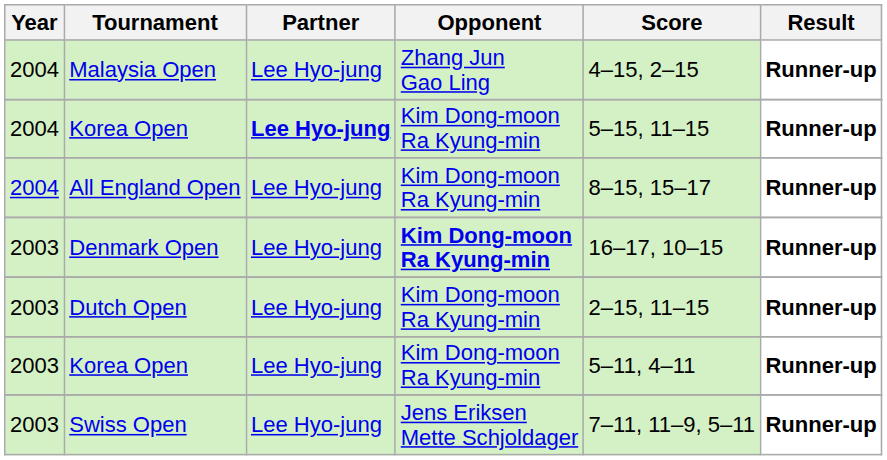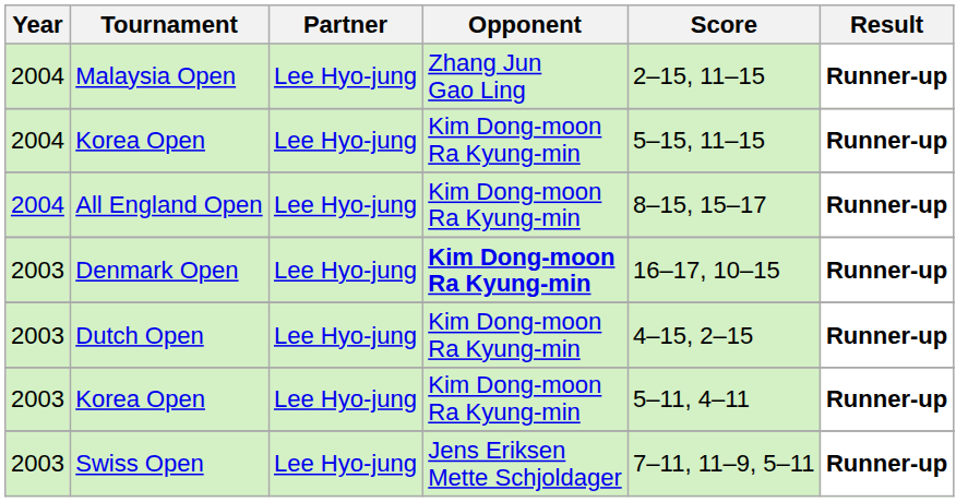Malaysia Open | Score: 4–15, 2–15 -> 2–15, 11–15
2004 / Korea Open | Partner: bold -> normal
Dutch Open | Score: 2–15, 11–15 -> 4–15, 2–15
